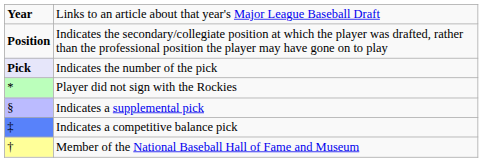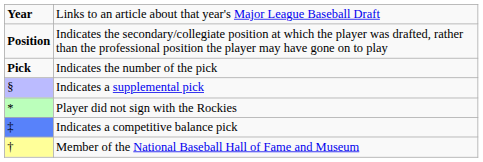Indicates the number of the pick | column 1: lavender background -> no background
rows swapped: Player did not sign with the Rockies <-> Indicates a supplemental pick
